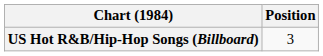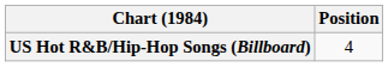US Hot R&B/Hip-Hop Songs (Billboard) | Position: 3 -> 4
